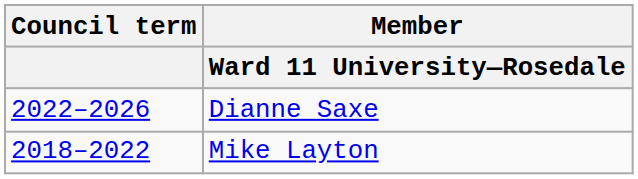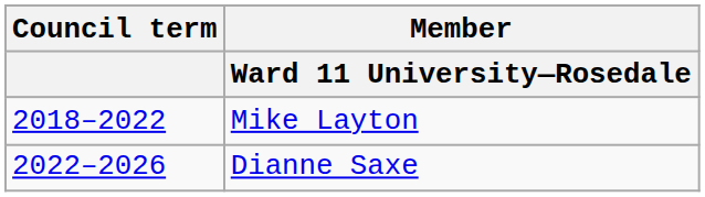rows swapped: Mike Layton <-> Dianne Saxe
